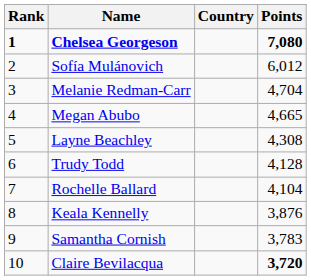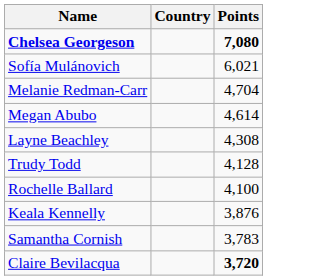- column: Rank | 1 | 2 | 3 | 4 | 5 | 6 | 7 | 8 | 9 | 10
Sofía Mulánovich | Points: 6,012 -> 6,021
Megan Abubo | Points: 4,665 -> 4,614
Rochelle Ballard | Points: 4,104 -> 4,100
